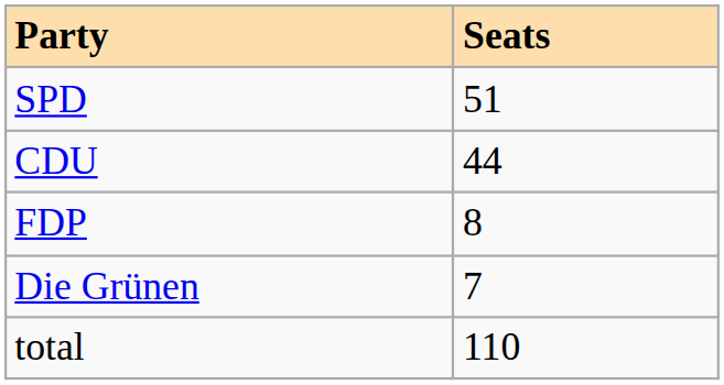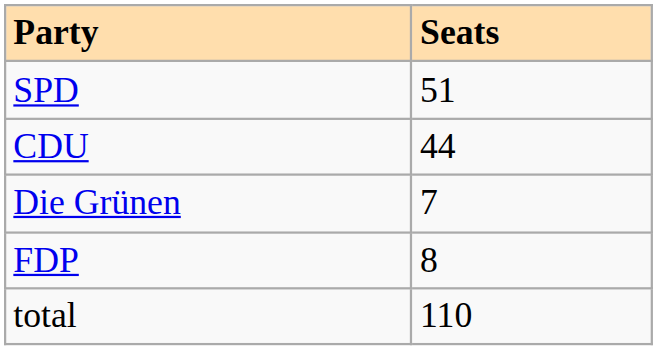rows swapped: FDP <-> Die Grünen
